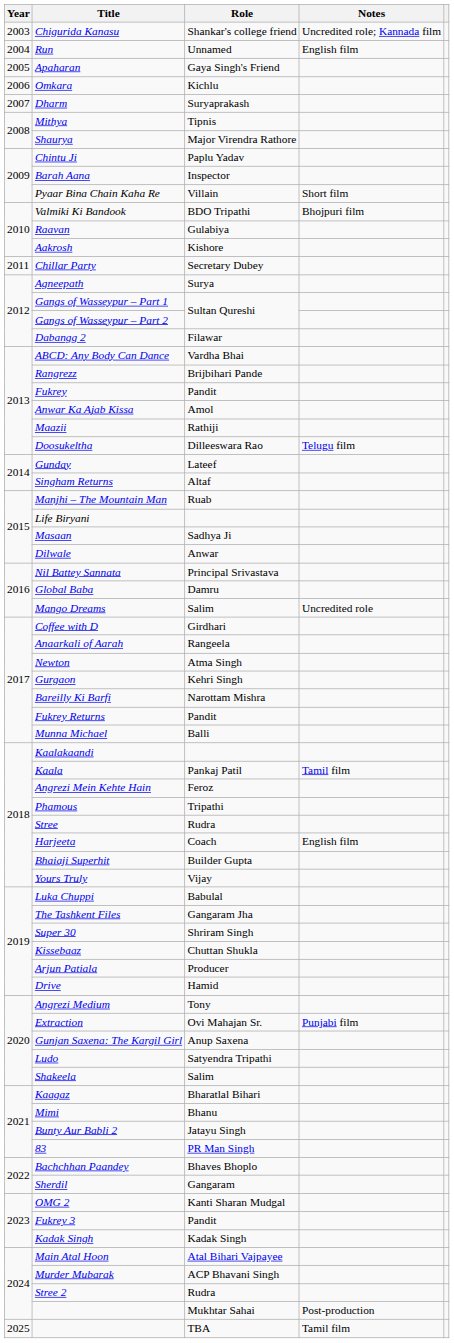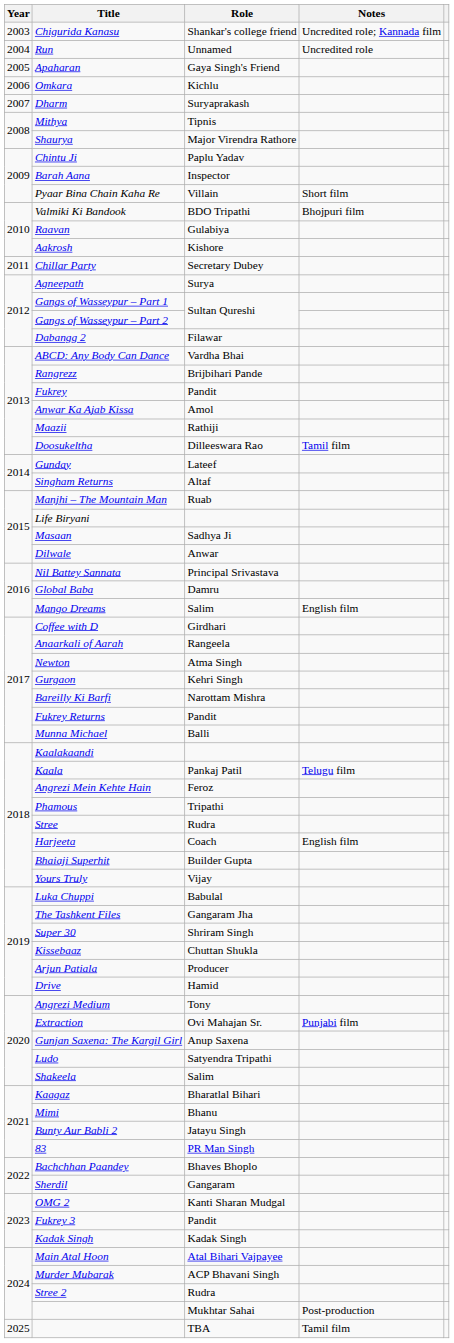Run | Notes: English film -> Uncredited role
Doosukeltha | Notes: Telugu film -> Tamil film
Mango Dreams | Notes: Uncredited role -> English film
Kaala | Notes: Tamil film -> Telugu film
